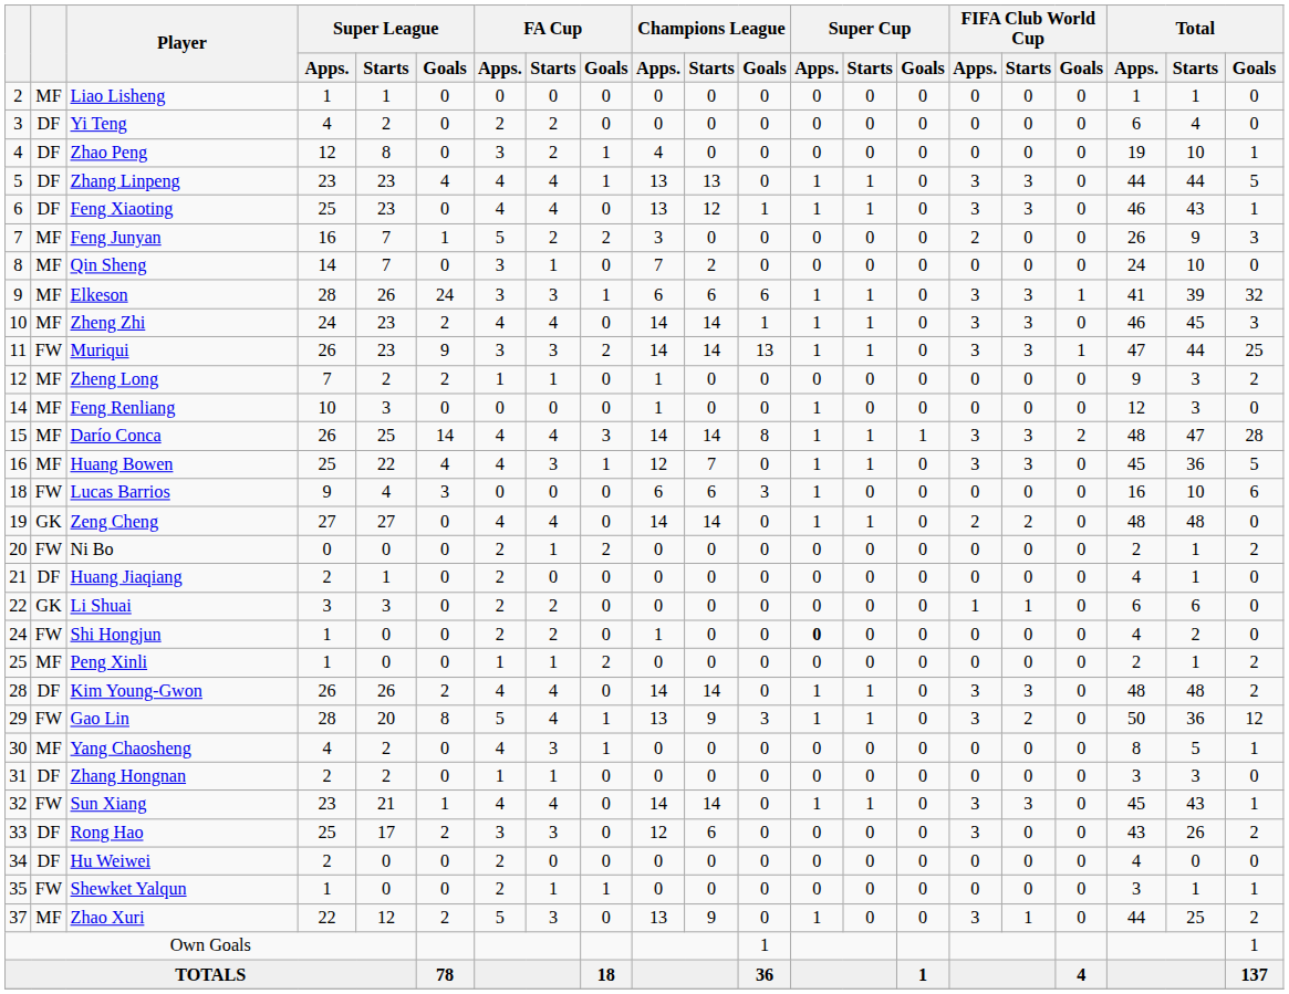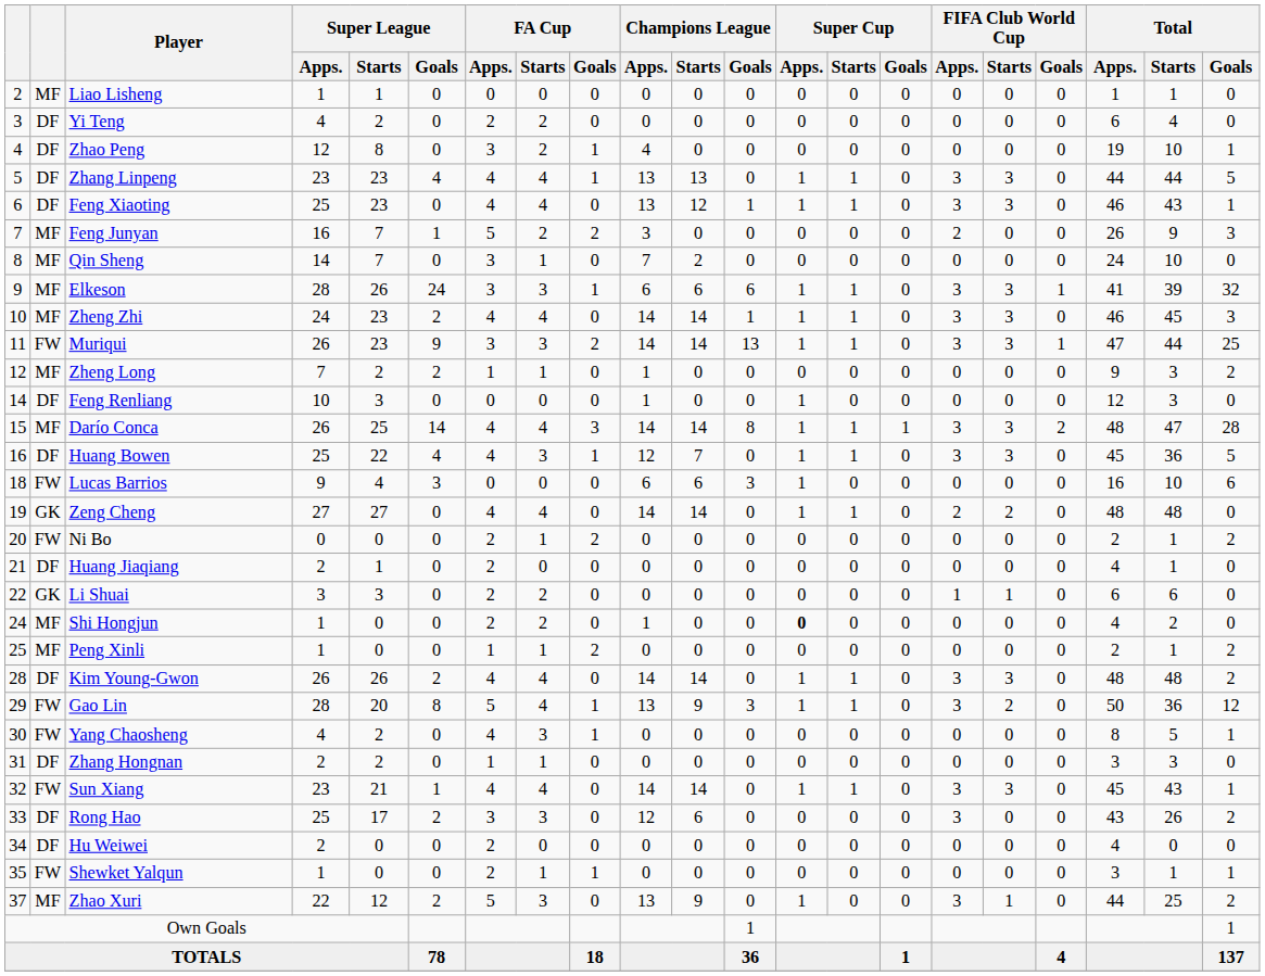Feng Renliang | column 2: MF -> DF
Huang Bowen | column 2: MF -> DF
Shi Hongjun | column 2: FW -> MF
Yang Chaosheng | column 2: MF -> FW
